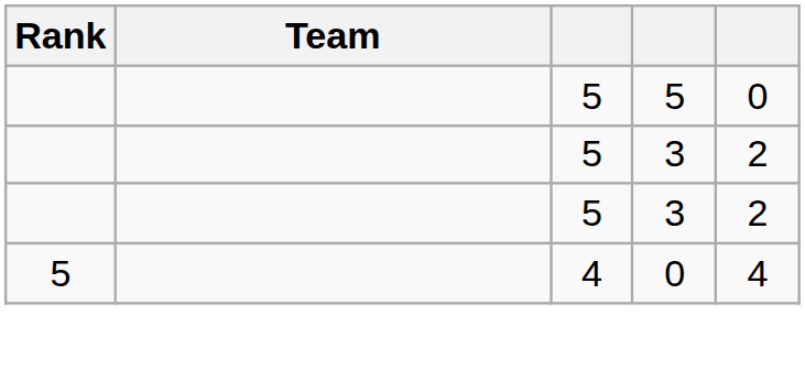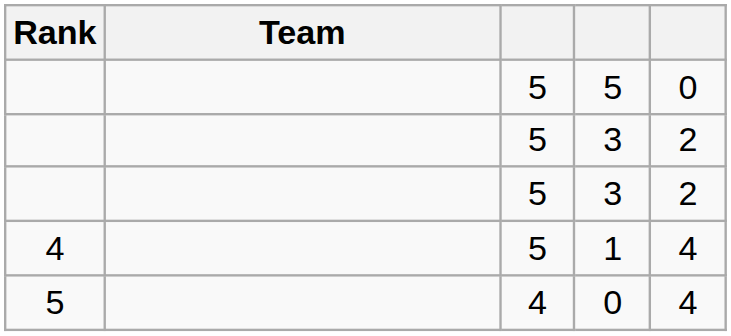+ row: 4 | 5 | 1 | 4
